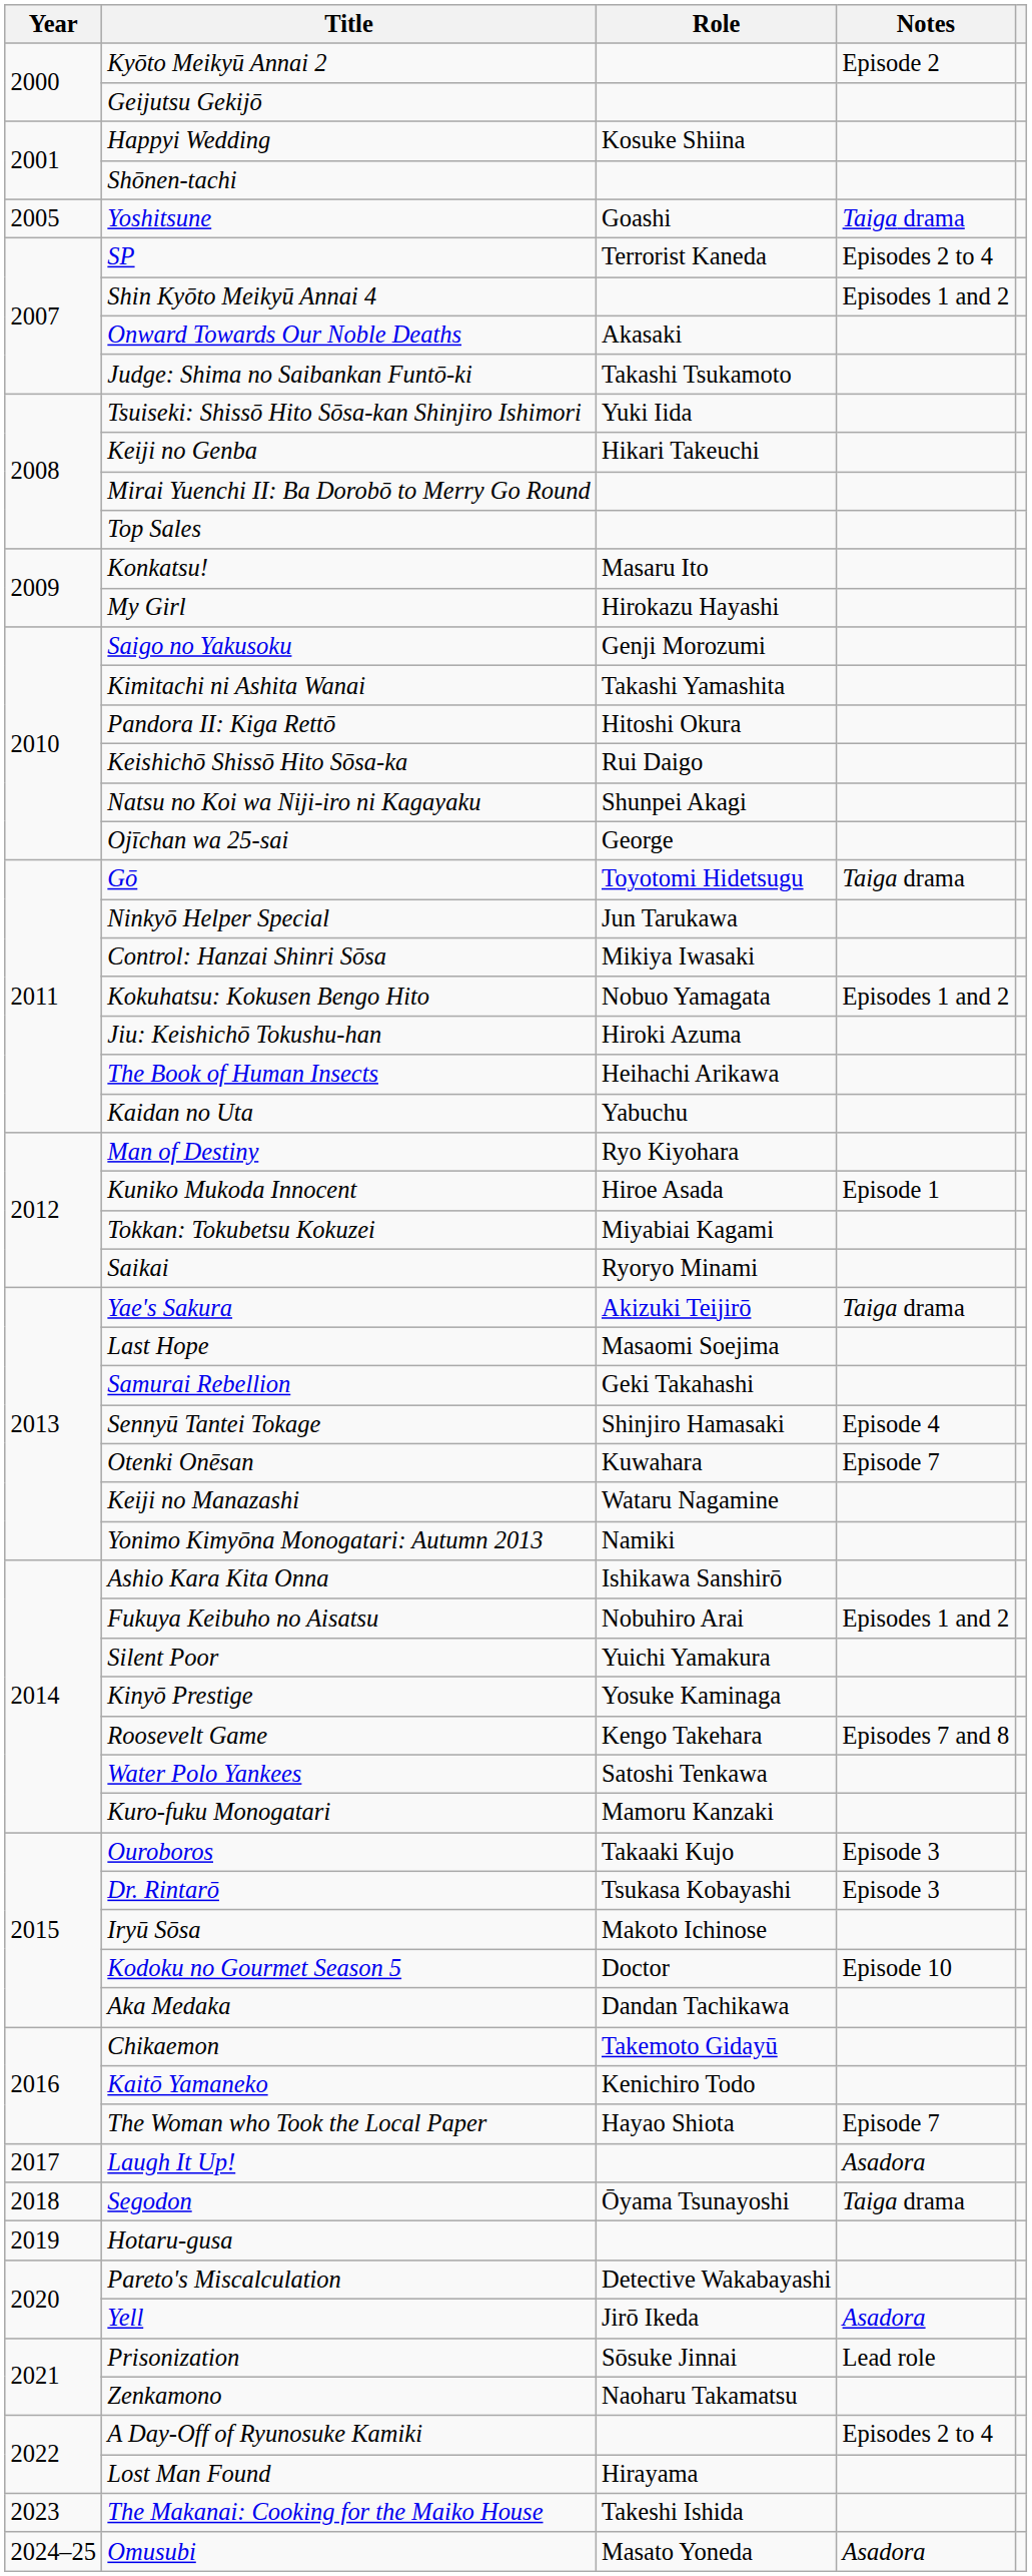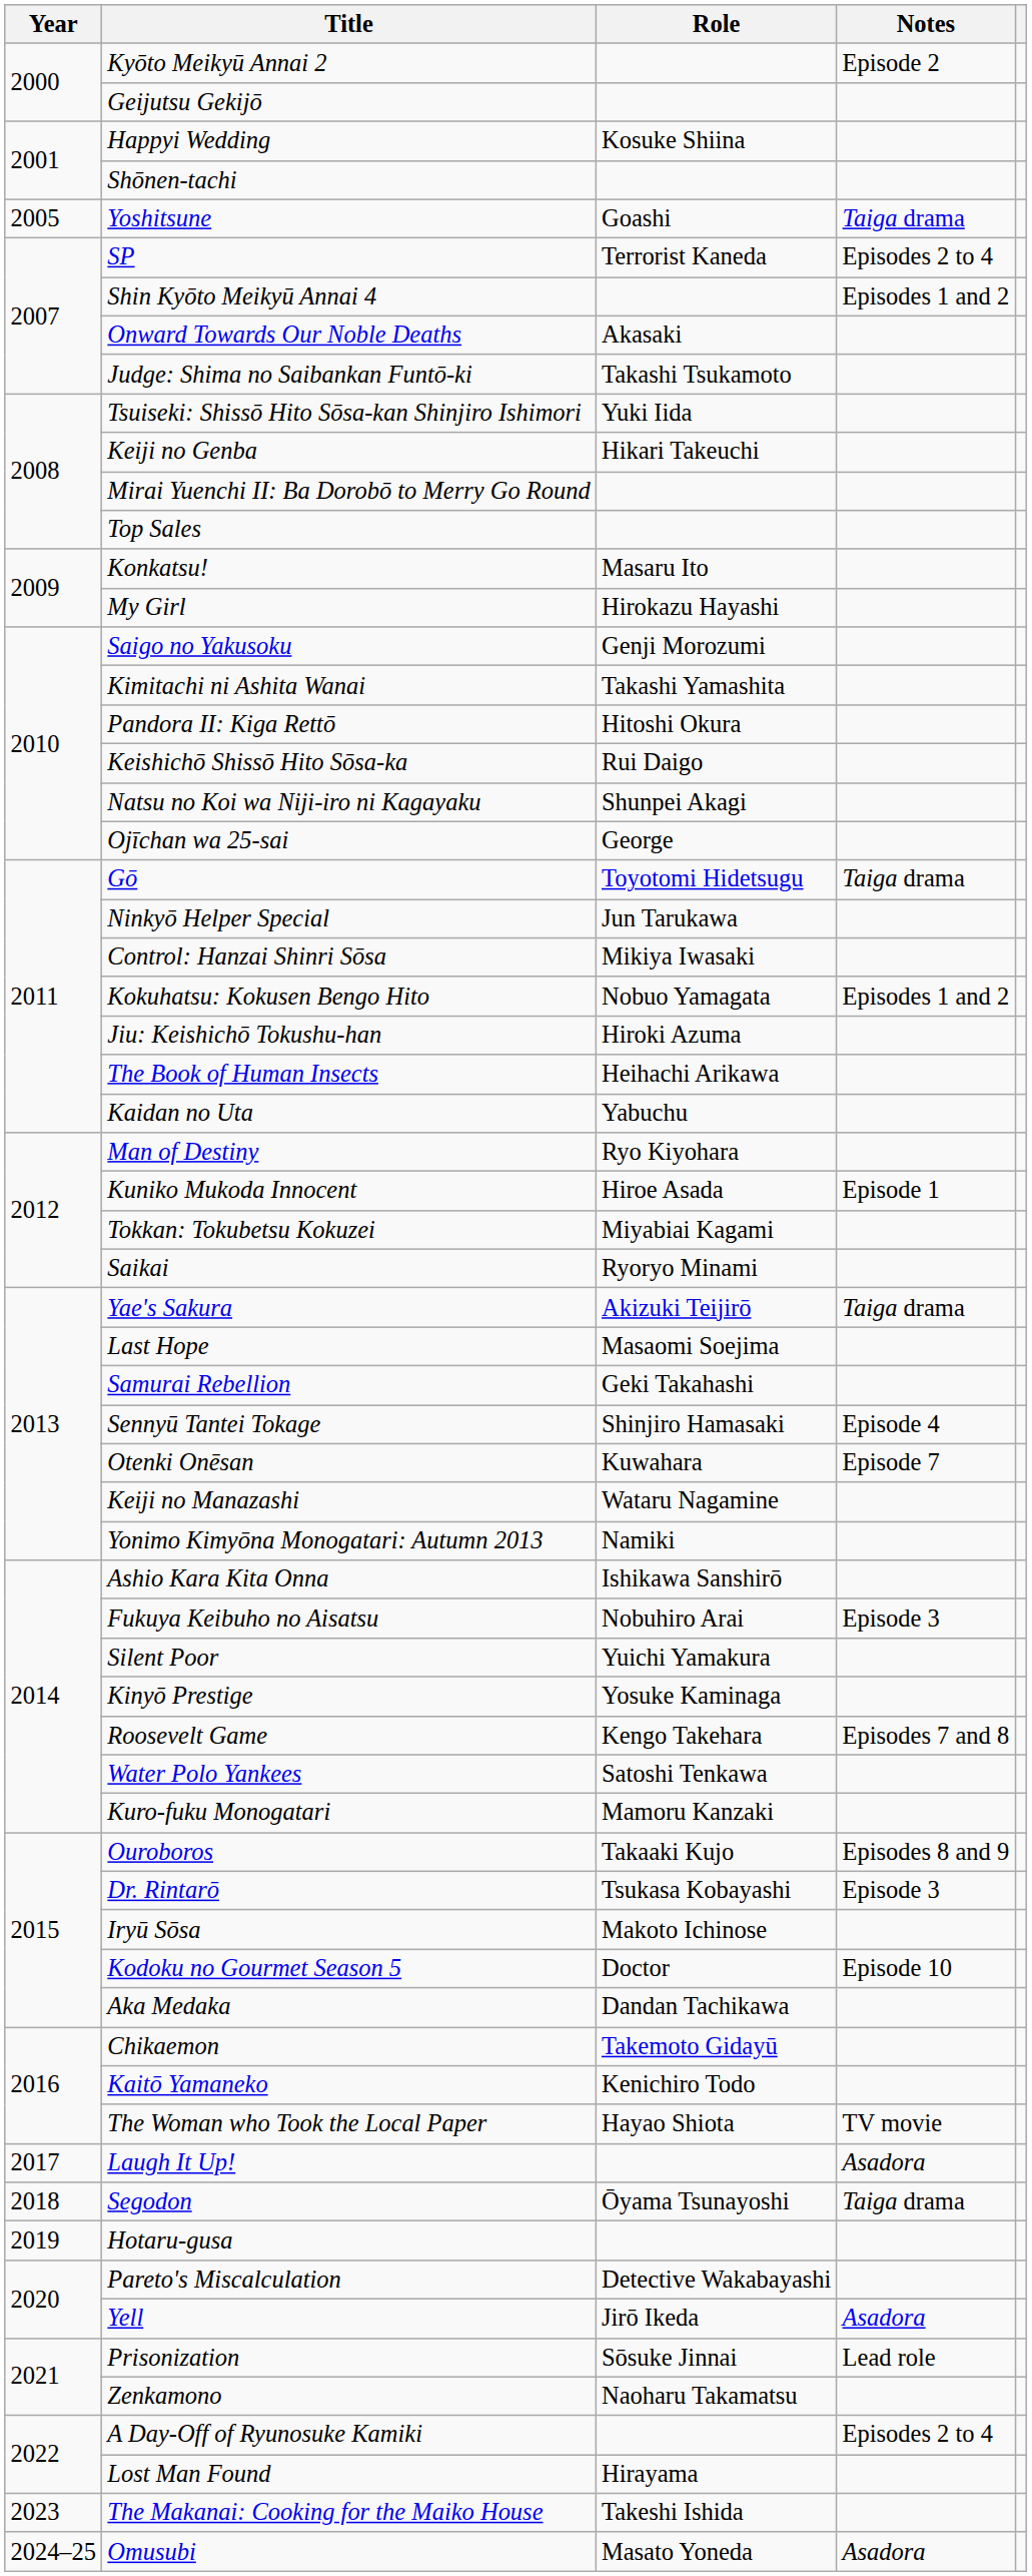Fukuya Keibuho no Aisatsu | Notes: Episodes 1 and 2 -> Episode 3
Ouroboros | Notes: Episode 3 -> Episodes 8 and 9
The Woman who Took the Local Paper | Notes: Episode 7 -> TV movie
